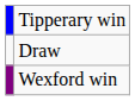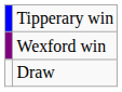rows swapped: Wexford win <-> Draw
